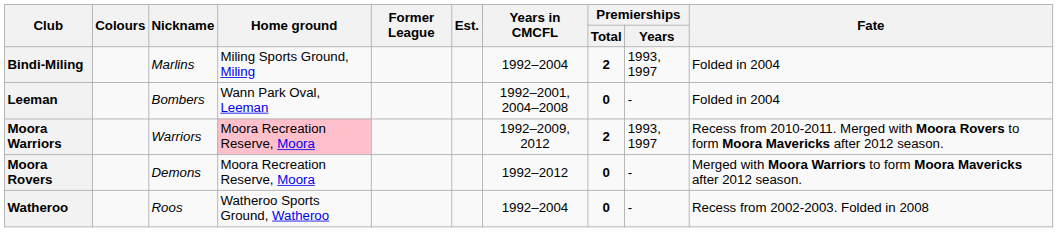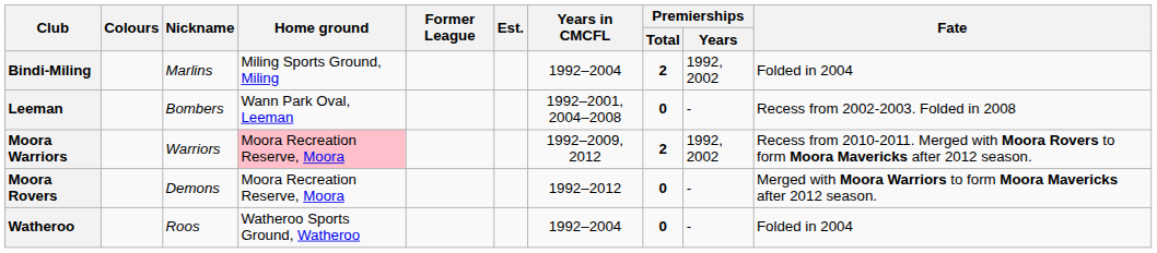Bindi-Miling | Premierships / Years: 1993, 1997 -> 1992, 2002
Leeman | Fate: Folded in 2004 -> Recess from 2002-2003. Folded in 2008
Moora Warriors | Premierships / Years: 1993, 1997 -> 1992, 2002
Watheroo | Fate: Recess from 2002-2003. Folded in 2008 -> Folded in 2004
